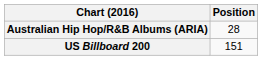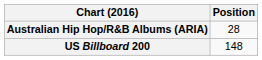US Billboard 200 | Position: 151 -> 148
